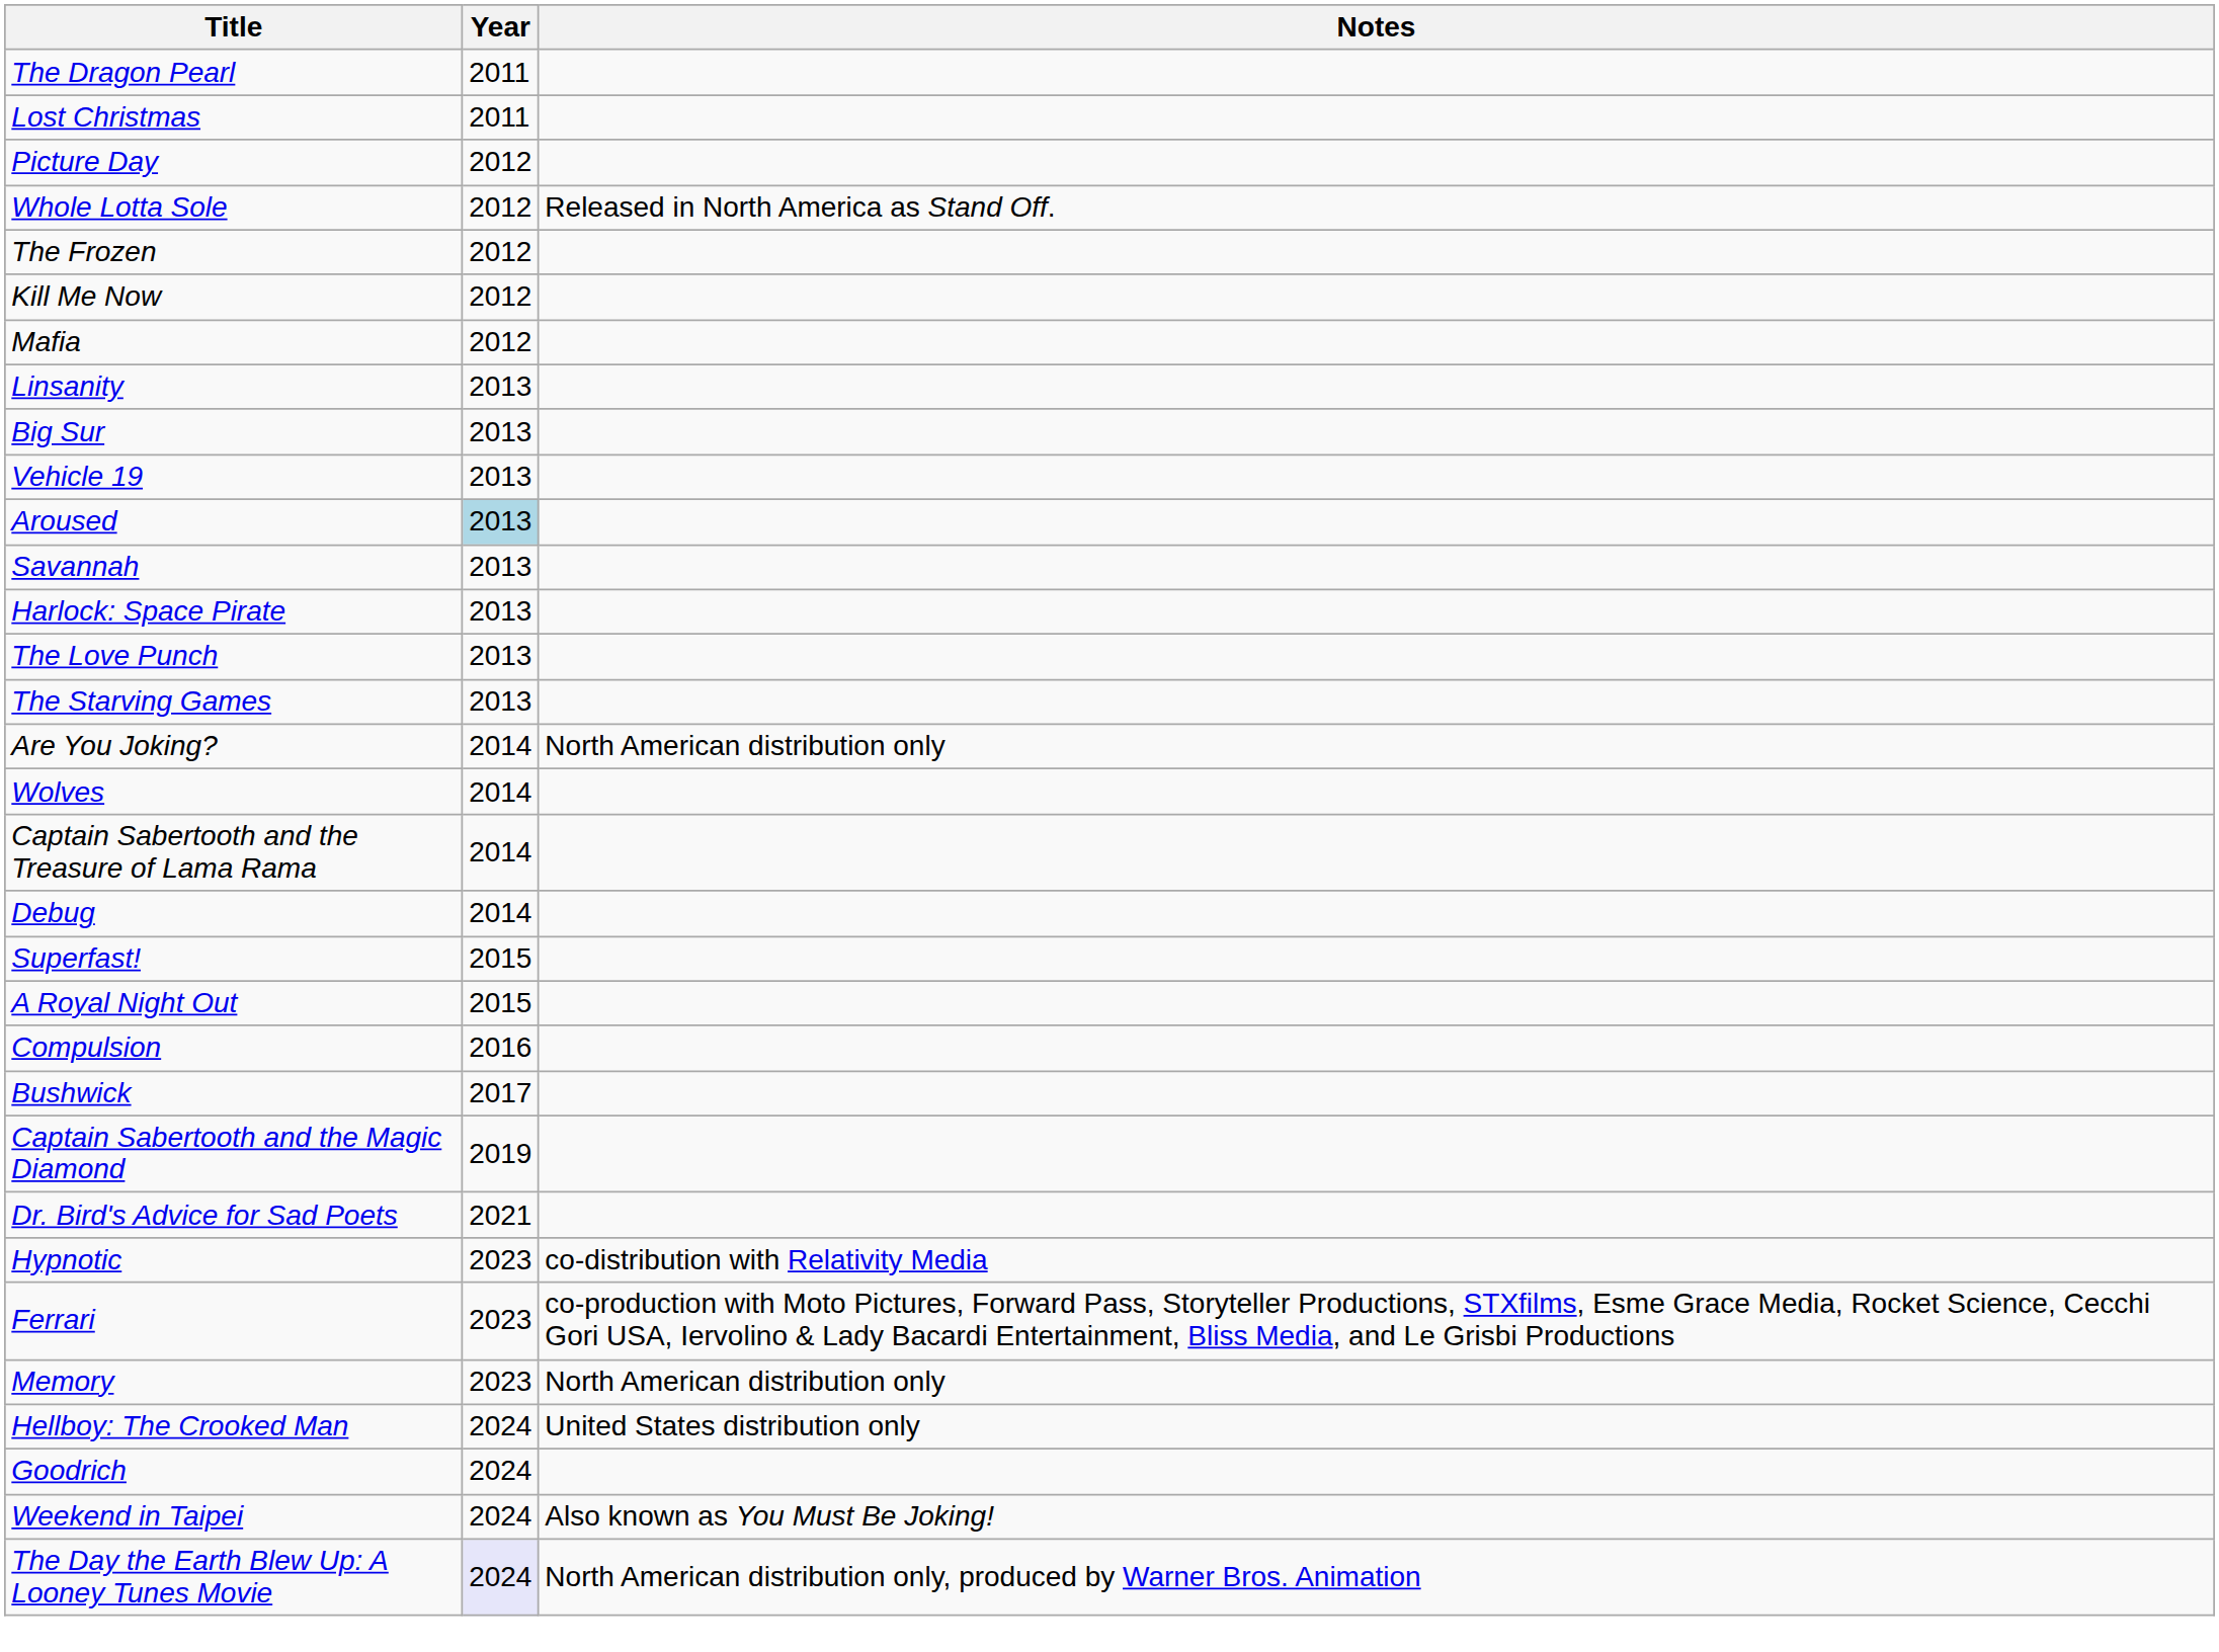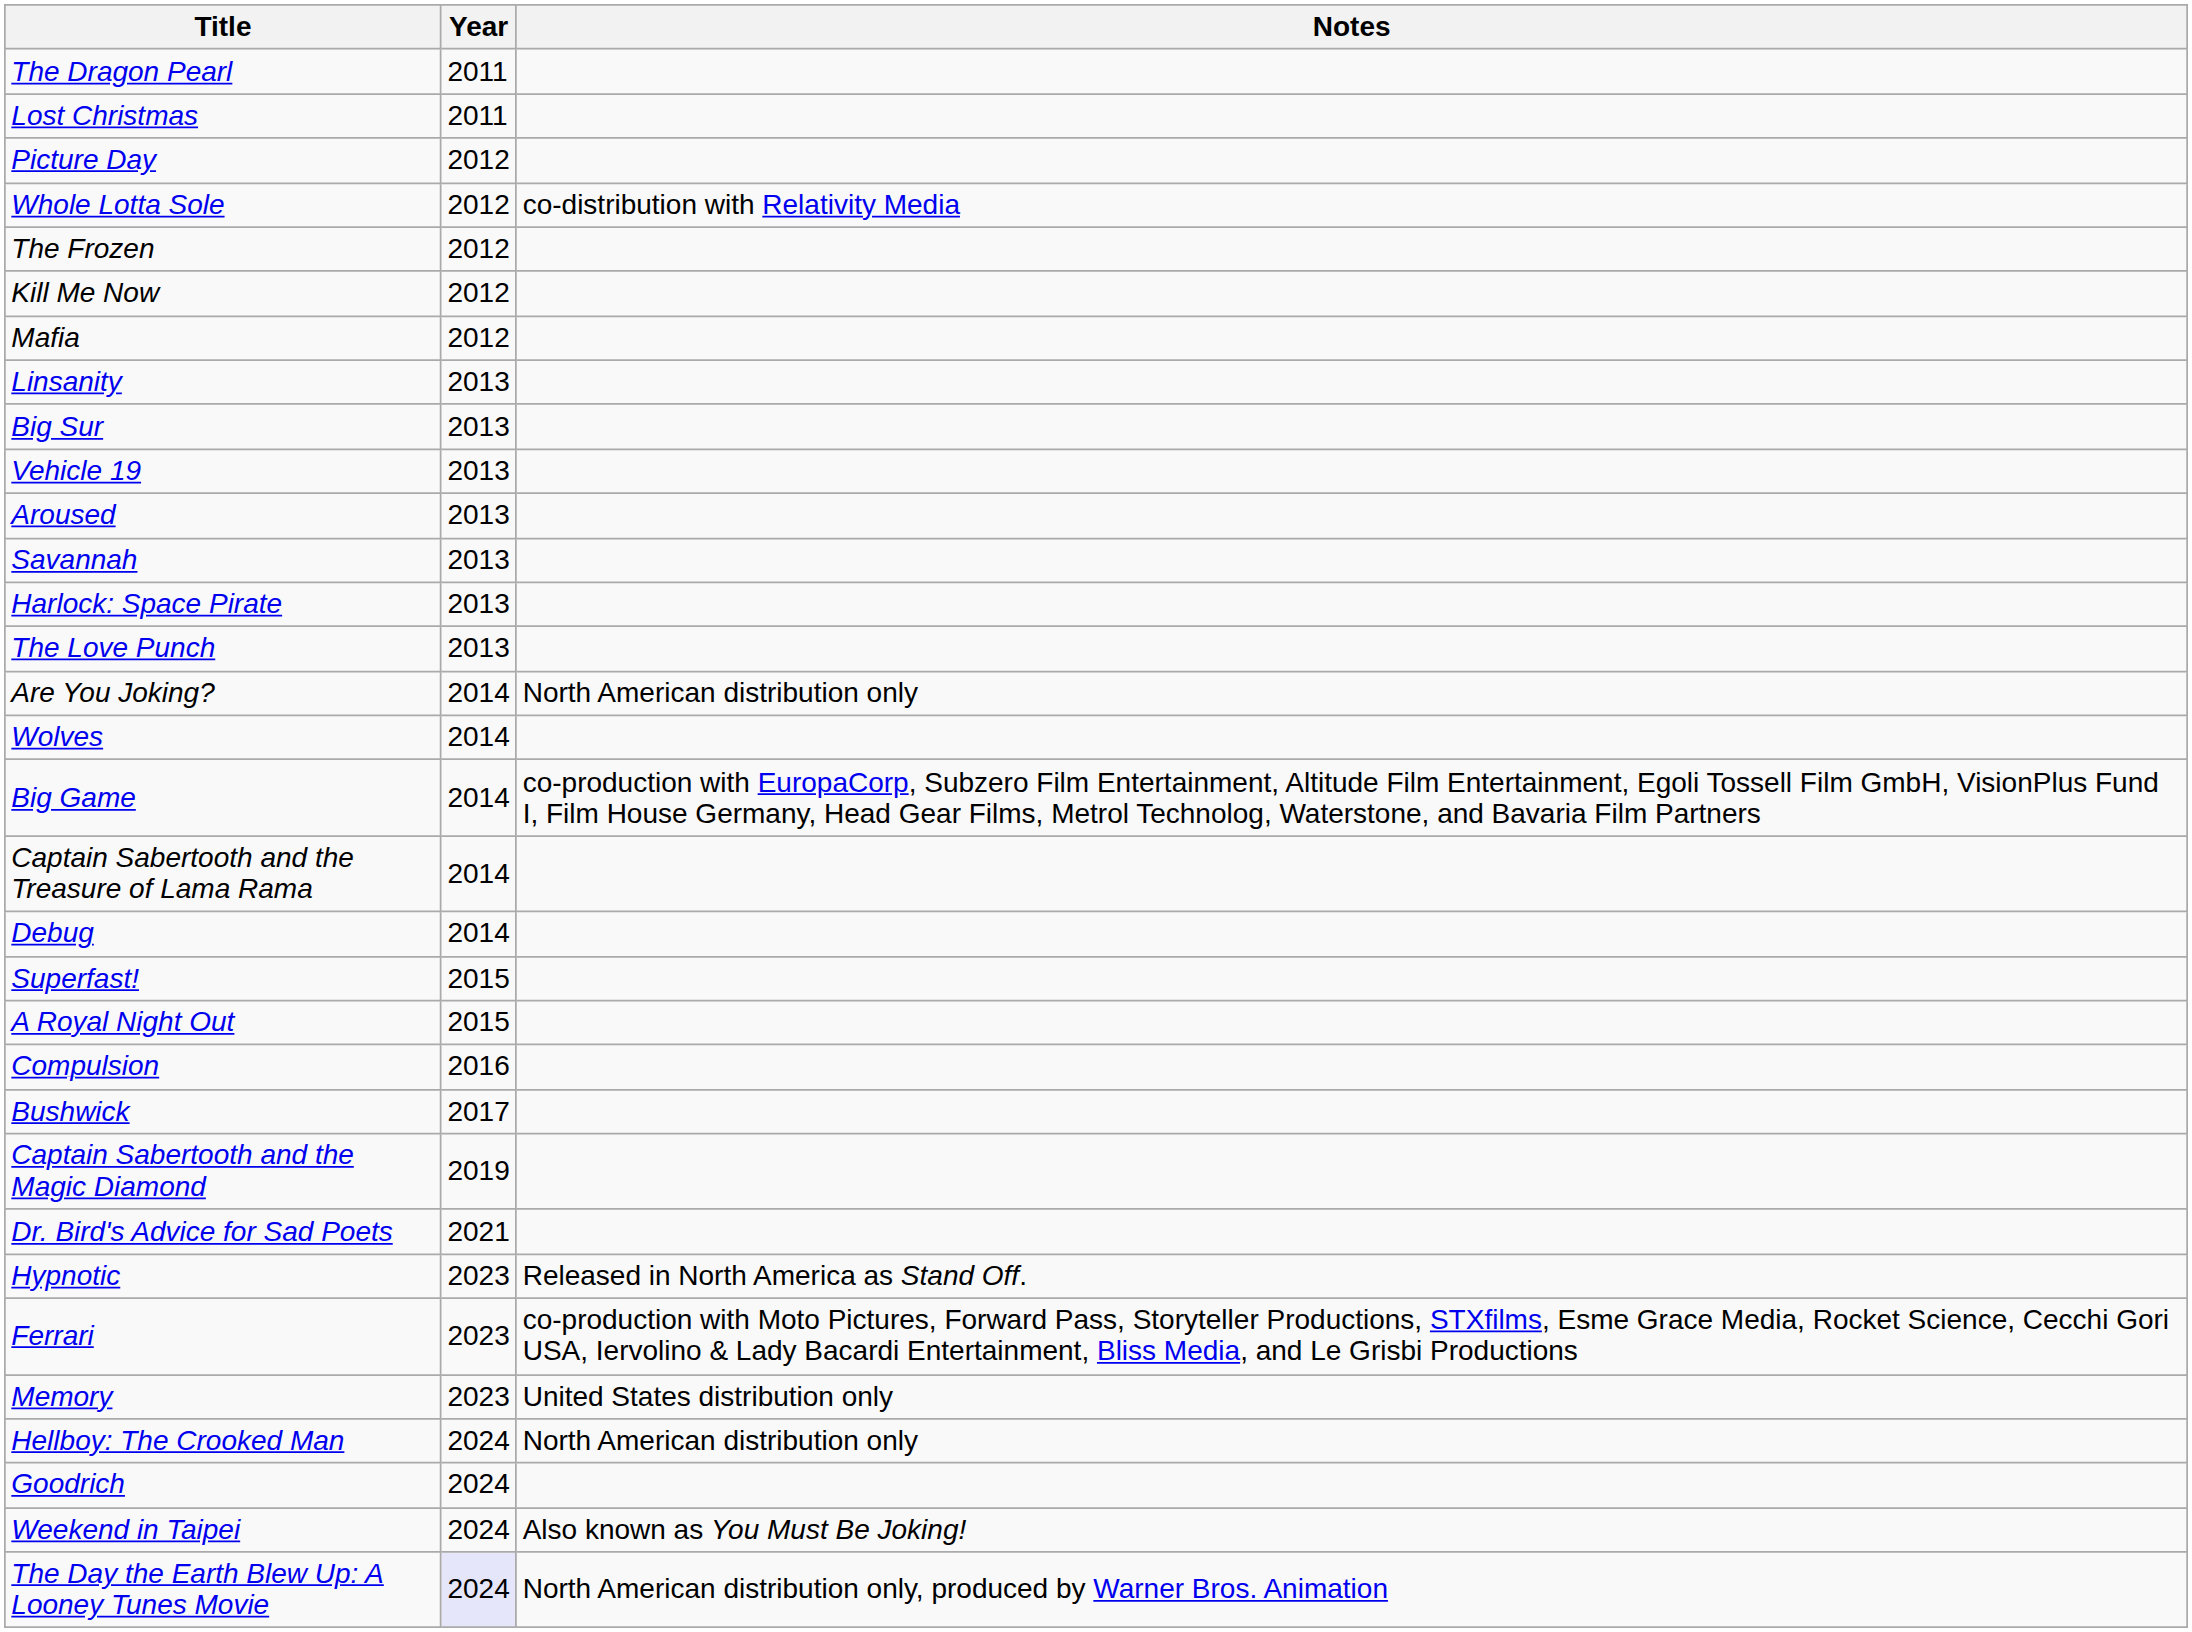Whole Lotta Sole | Notes: Released in North America as Stand Off. -> co-distribution with Relativity Media
Aroused | Year: lightblue background -> no background
- row: The Starving Games | 2013
+ row: Big Game | 2014 | co-production with EuropaCorp, Subzero Film Entertainment, Altitude Film Entertainment, Egoli Tossell Film GmbH, VisionPlus Fund I, Film House Germany, Head Gear Films, Metrol Technolog, Waterstone, and Bavaria Film Partners
Hypnotic | Notes: co-distribution with Relativity Media -> Released in North America as Stand Off.
Memory | Notes: North American distribution only -> United States distribution only
Hellboy: The Crooked Man | Notes: United States distribution only -> North American distribution only
